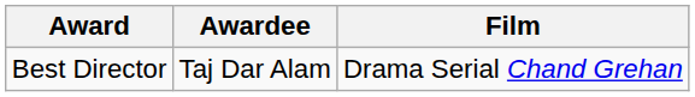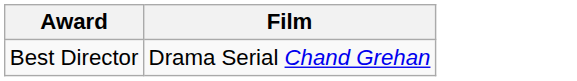- column: Awardee | Taj Dar Alam
